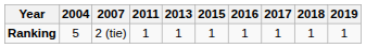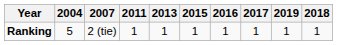columns swapped: 2018 <-> 2019
